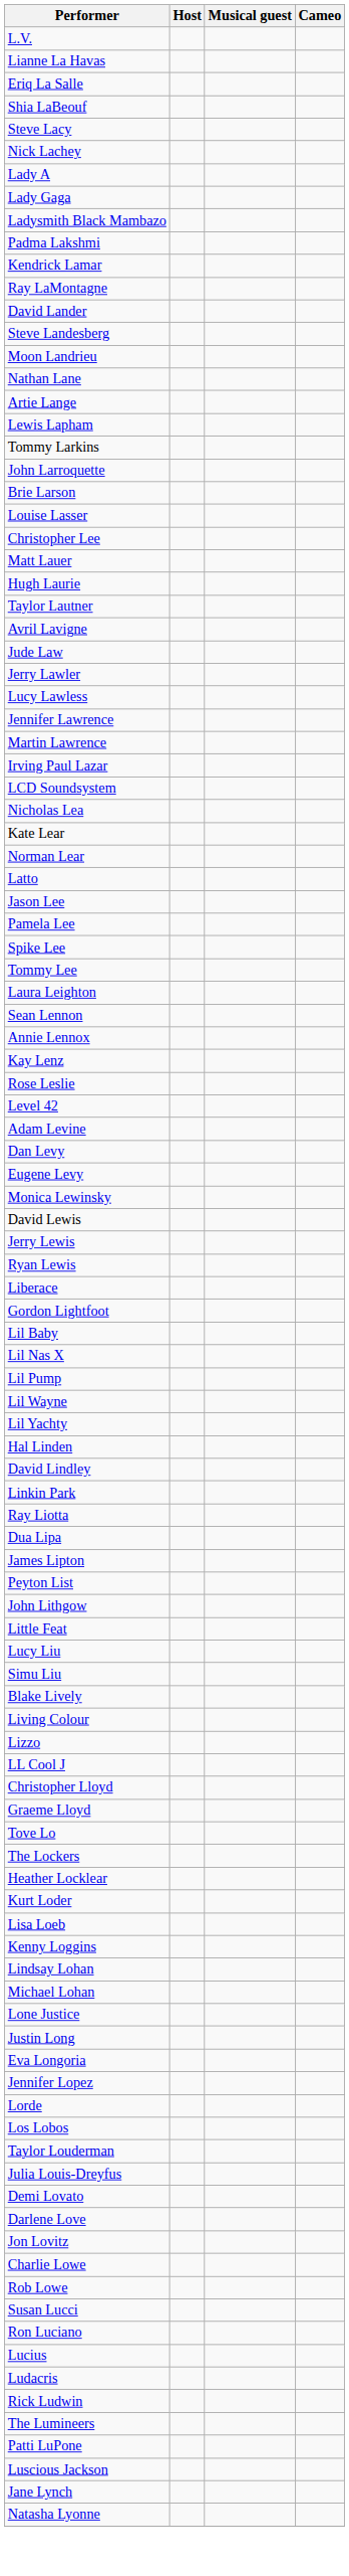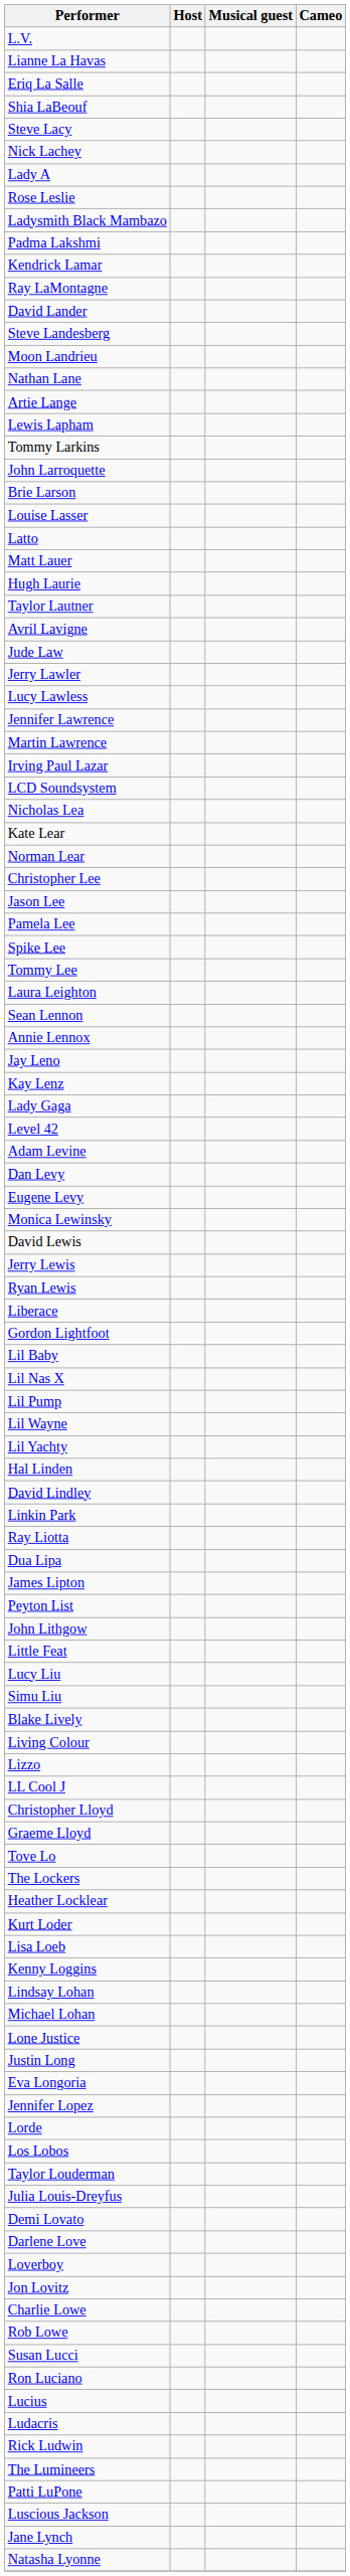rows swapped: Lady Gaga <-> Rose Leslie
rows swapped: Latto <-> Christopher Lee
+ row: Jay Leno
+ row: Loverboy
